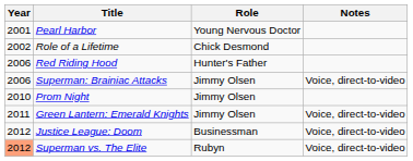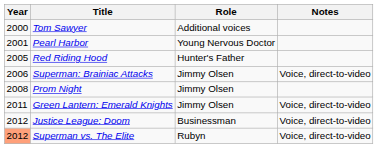+ row: 2000 | Tom Sawyer | Additional voices
- row: 2002 | Role of a Lifetime | Chick Desmond
Red Riding Hood | Year: 2006 -> 2005
Prom Night | Year: 2010 -> 2008
